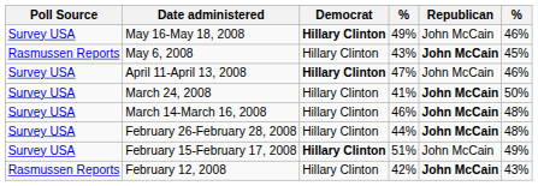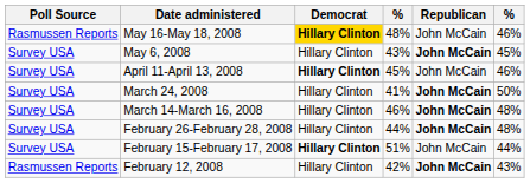May 16-May 18, 2008 | Poll Source: Survey USA -> Rasmussen Reports
May 16-May 18, 2008 | Democrat: no background -> gold background
May 16-May 18, 2008 | column 4: 49% -> 48%
May 6, 2008 | Poll Source: Rasmussen Reports -> Survey USA
April 11-April 13, 2008 | column 4: 47% -> 45%
February 15-February 17, 2008 | column 6: 49% -> 44%
